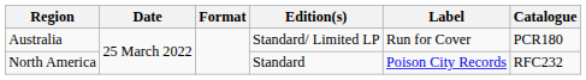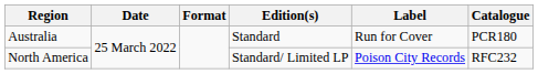Australia | Edition(s): Standard/ Limited LP -> Standard
North America | Edition(s): Standard -> Standard/ Limited LP
